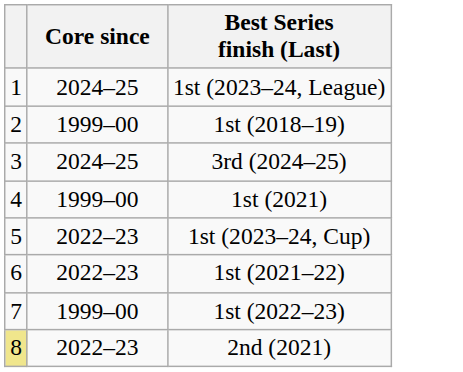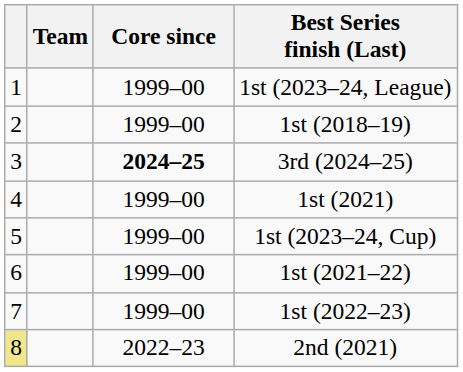+ column: Team
1st (2023–24, League) | Core since: 2024–25 -> 1999–00
3rd (2024–25) | Core since: normal -> bold
1st (2023–24, Cup) | Core since: 2022–23 -> 1999–00
1st (2021–22) | Core since: 2022–23 -> 1999–00
